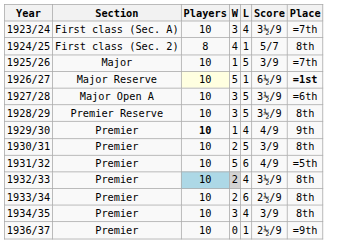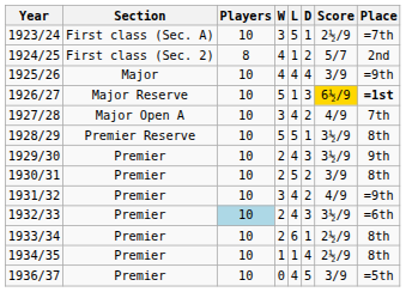+ column: D | 1 | 2 | 4 | 3 | 2 | 1 | 3 | 2 | 2 | 3 | 1 | 4 | 5
1923/24 | L: 4 -> 5
1923/24 | Score: 3½/9 -> 2½/9
1924/25 | Place: 8th -> 2nd
1925/26 | W: 1 -> 4
1925/26 | L: 5 -> 4
1925/26 | Place: =7th -> =9th
1926/27 | Players: lightyellow background -> no background
1926/27 | Score: no background -> gold background
1927/28 | L: 5 -> 4
1927/28 | Score: 3½/9 -> 4/9
1927/28 | Place: =6th -> 7th
1928/29 | W: 3 -> 5
1929/30 | Players: bold -> normal
1929/30 | W: 1 -> 2
1929/30 | Score: 4/9 -> 3½/9
1931/32 | W: 5 -> 3
1931/32 | L: 6 -> 4
1931/32 | Place: =5th -> =9th
1932/33 | W: lightgrey background -> no background
1932/33 | Place: 8th -> =6th
1934/35 | W: 3 -> 1
1934/35 | L: 4 -> 1
1934/35 | Score: 3/9 -> 2½/9
1936/37 | L: 1 -> 4
1936/37 | Score: 2½/9 -> 3/9
1936/37 | Place: =9th -> =5th
